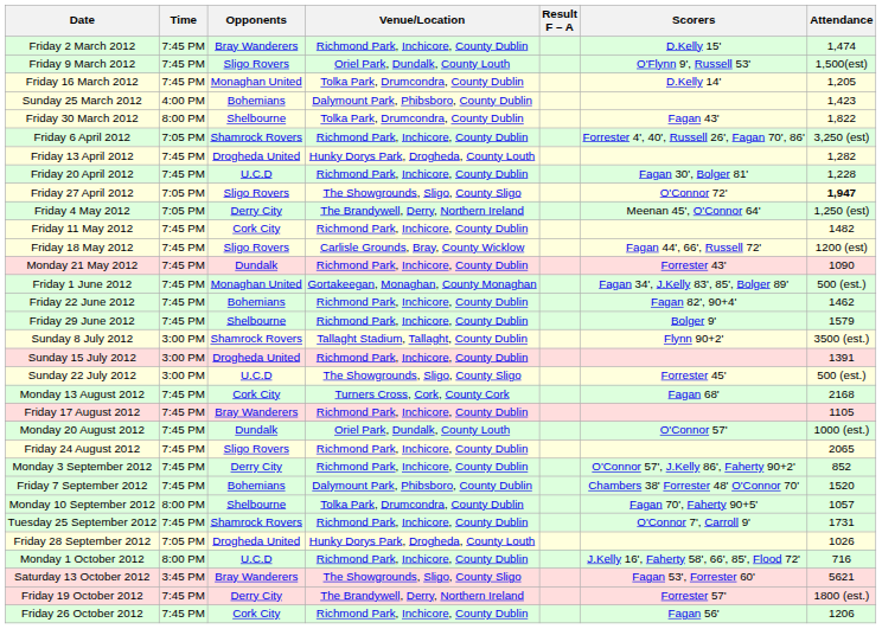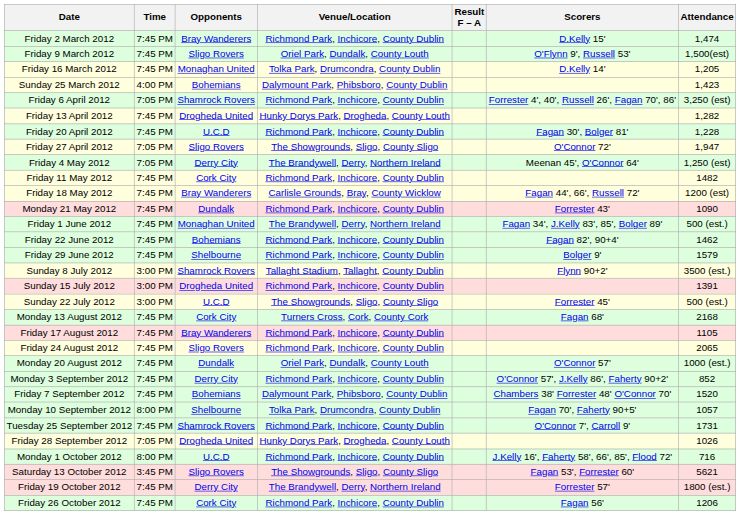- row: Friday 30 March 2012 | 8:00 PM | Shelbourne | Tolka Park, Drumcondra, County Dublin | Fagan 43' | 1,822
Friday 27 April 2012 | Attendance: bold -> normal
Friday 18 May 2012 | Opponents: Sligo Rovers -> Bray Wanderers
Friday 1 June 2012 | Venue/Location: Gortakeegan, Monaghan, County Monaghan -> The Brandywell, Derry, Northern Ireland
rows swapped: Monday 20 August 2012 <-> Friday 24 August 2012
Saturday 13 October 2012 | Opponents: Bray Wanderers -> Sligo Rovers
